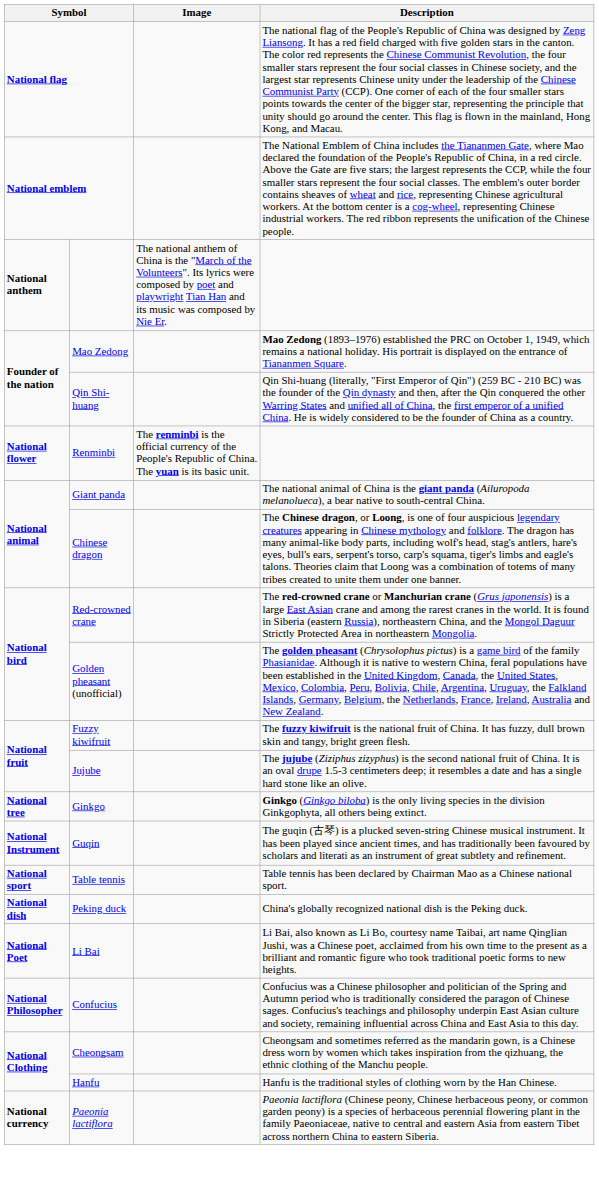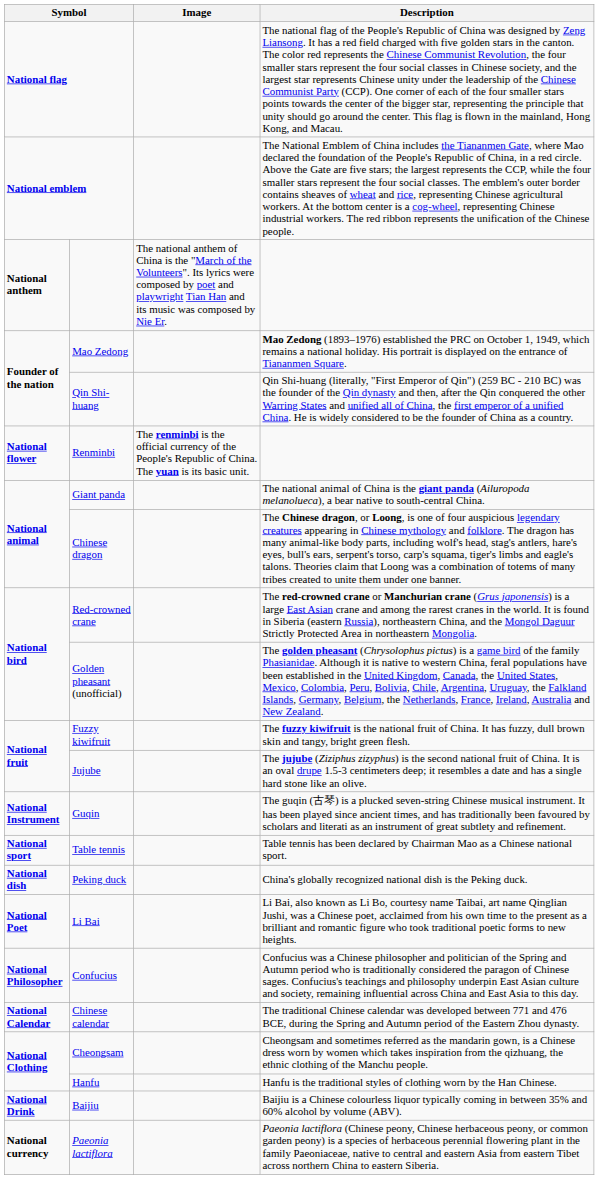- row: National tree | Ginkgo | Ginkgo (Ginkgo biloba) is the only living species in the division Ginkgophyta, all others being extinct.
+ row: National Calendar | Chinese calendar | The traditional Chinese calendar was developed between 771 and 476 BCE, during the Spring and Autumn period of the Eastern Zhou dynasty.
+ row: National Drink | Baijiu | Baijiu is a Chinese colourless liquor typically coming in between 35% and 60% alcohol by volume (ABV).
